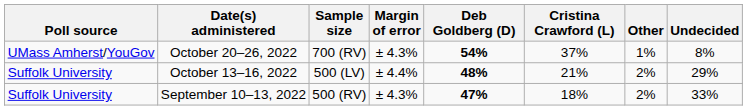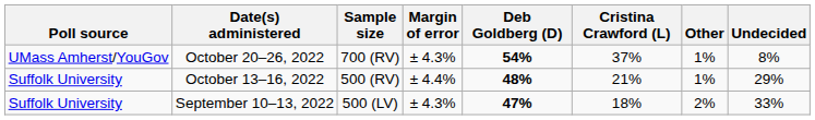October 13–16, 2022 | Sample size: 500 (LV) -> 500 (RV)
October 13–16, 2022 | Other: 2% -> 1%
September 10–13, 2022 | Sample size: 500 (RV) -> 500 (LV)
